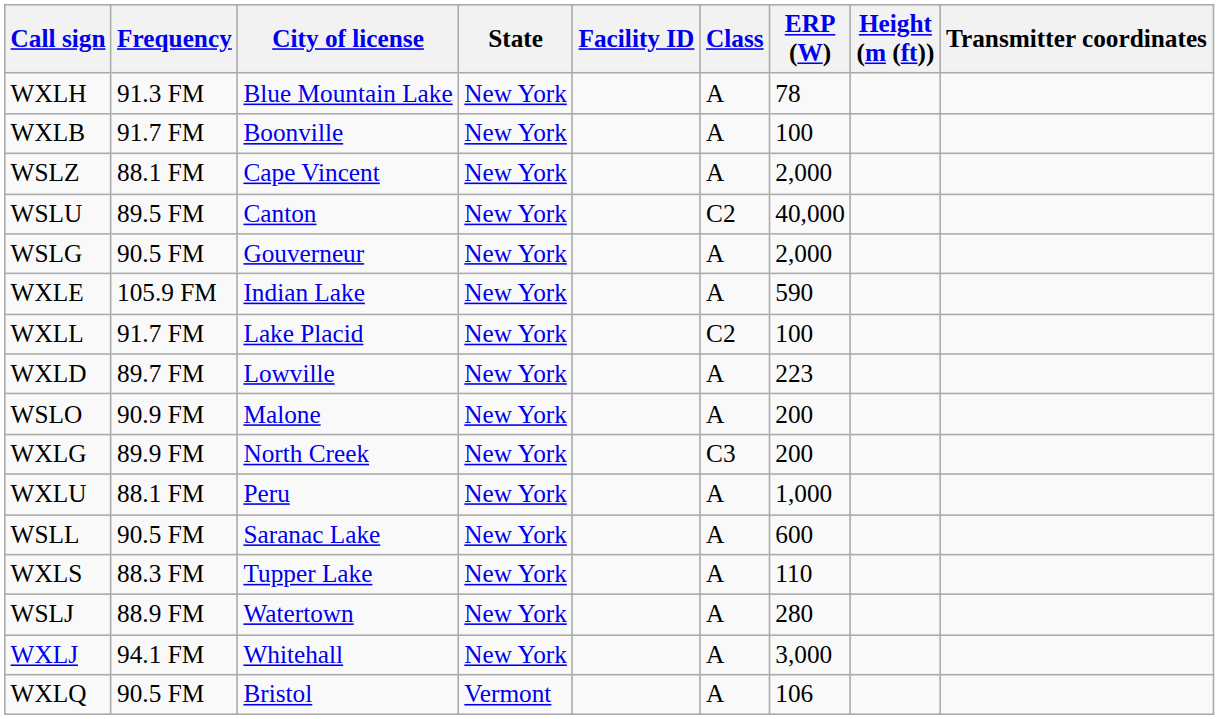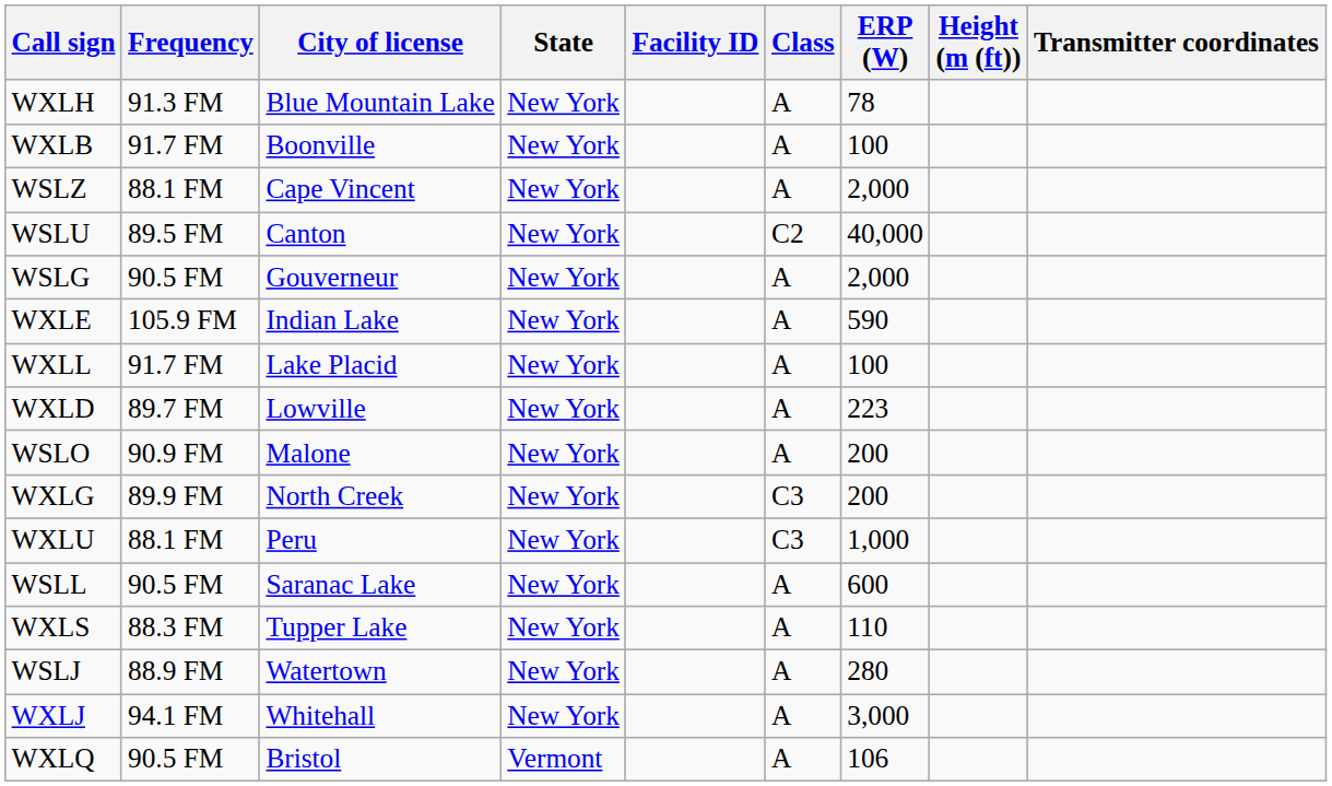WXLL | Class: C2 -> A
WXLU | Class: A -> C3
